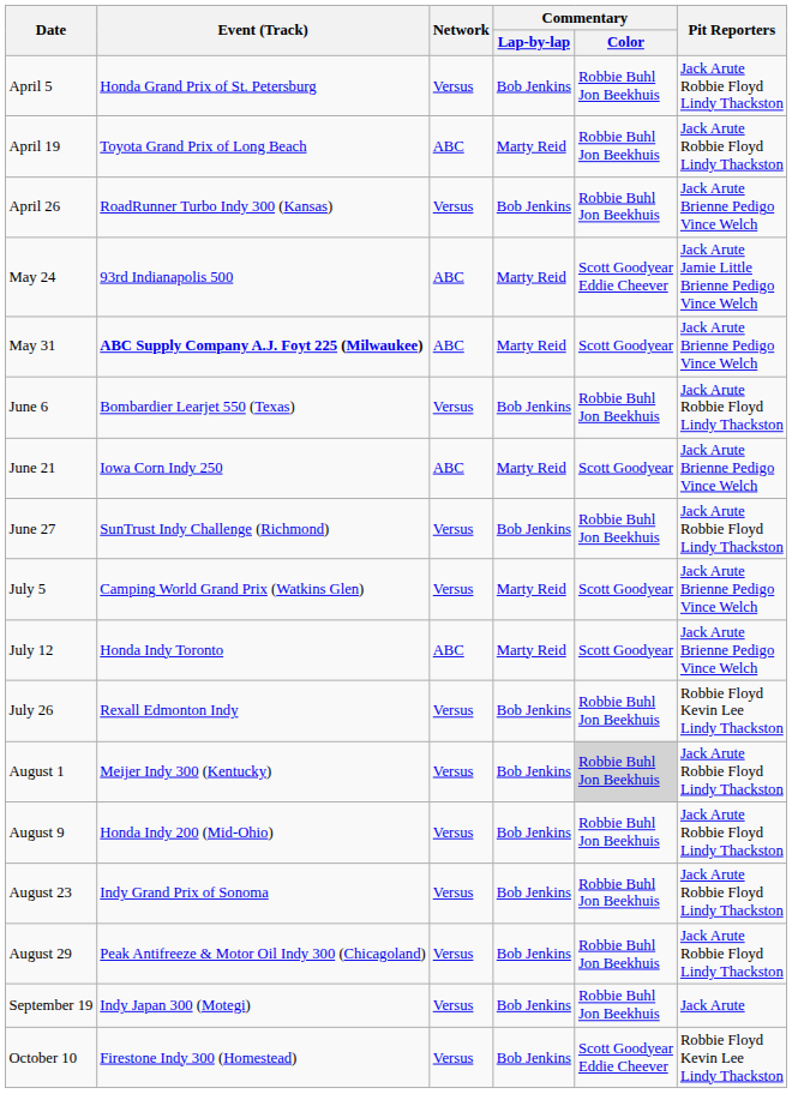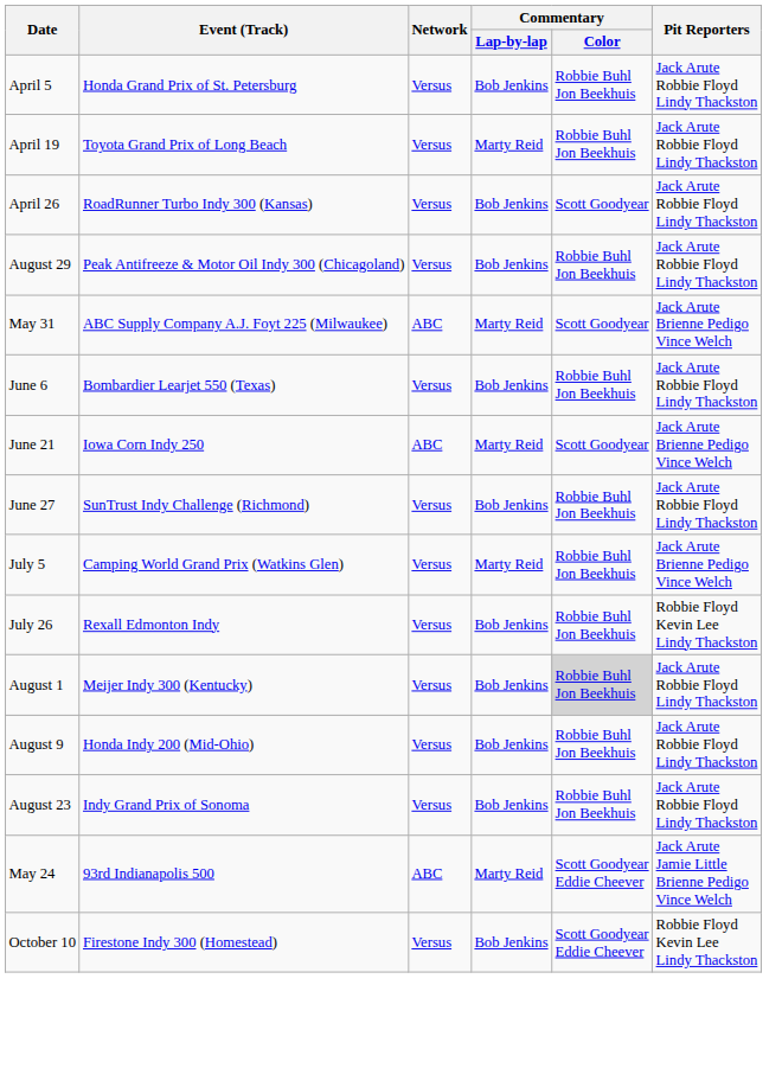April 19 | Network: ABC -> Versus
April 26 | Commentary / Color: Robbie Buhl Jon Beekhuis -> Scott Goodyear
April 26 | Pit Reporters: Jack Arute Brienne Pedigo Vince Welch -> Jack Arute Robbie Floyd Lindy Thackston
rows swapped: May 24 <-> August 29
May 31 | Event (Track): bold -> normal
July 5 | Commentary / Color: Scott Goodyear -> Robbie Buhl Jon Beekhuis
- row: July 12 | Honda Indy Toronto | ABC | Marty Reid | Scott Goodyear | Jack Arute Brienne Pedigo Vince Welch
- row: September 19 | Indy Japan 300 (Motegi) | Versus | Bob Jenkins | Robbie Buhl Jon Beekhuis | Jack Arute
